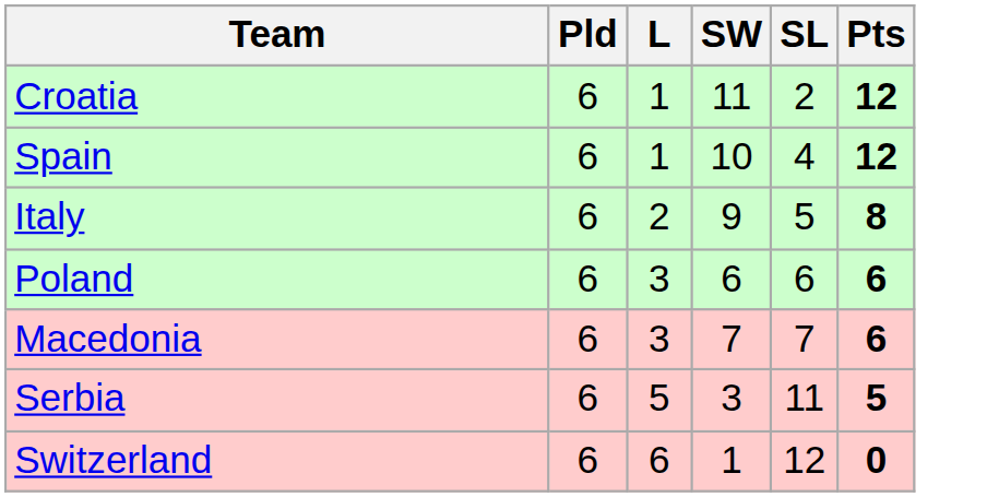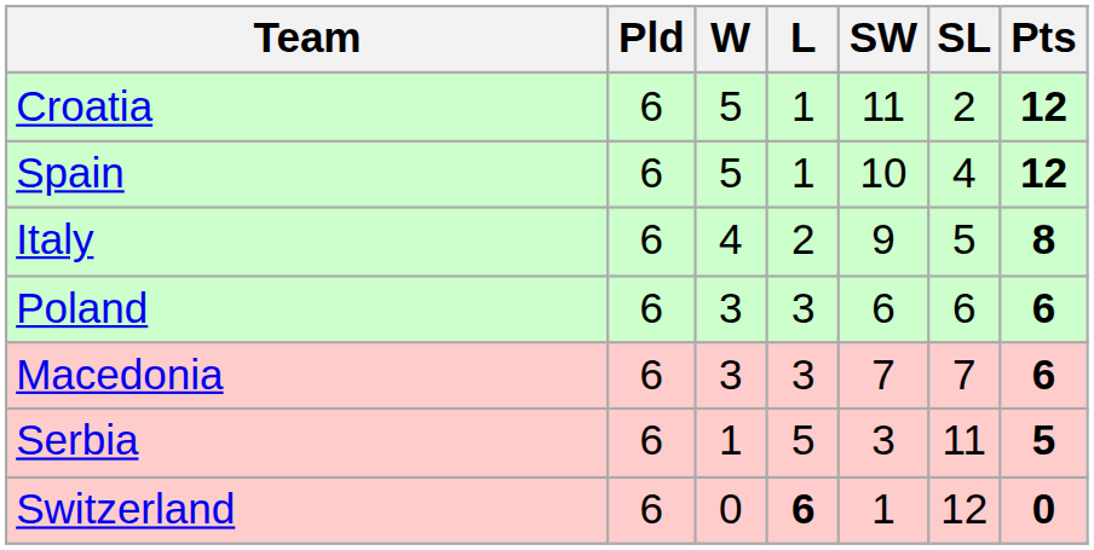+ column: W | 5 | 5 | 4 | 3 | 3 | 1 | 0
Switzerland | L: normal -> bold
